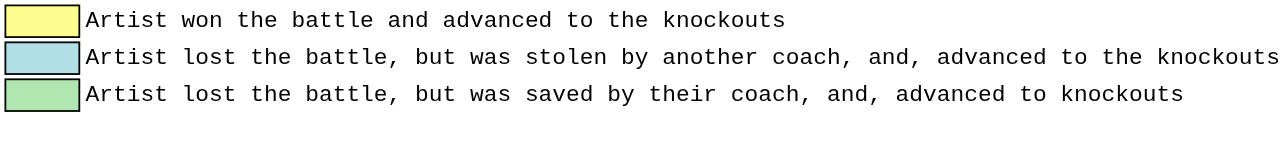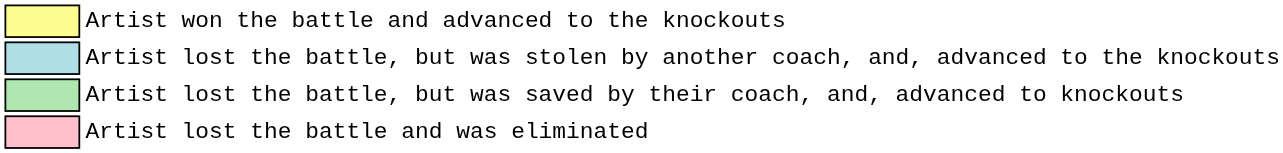+ row: Artist lost the battle and was eliminated
